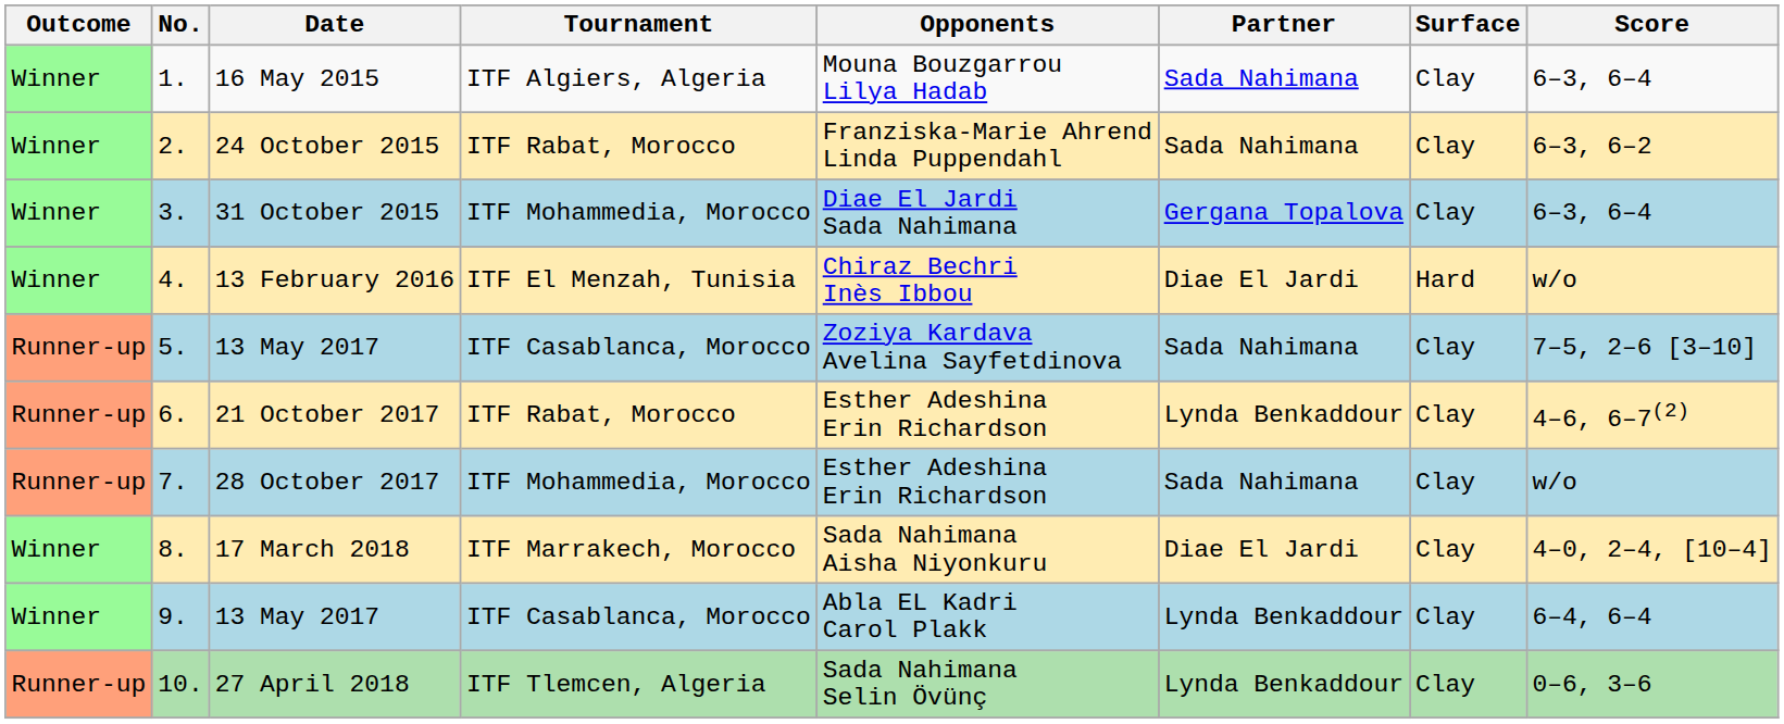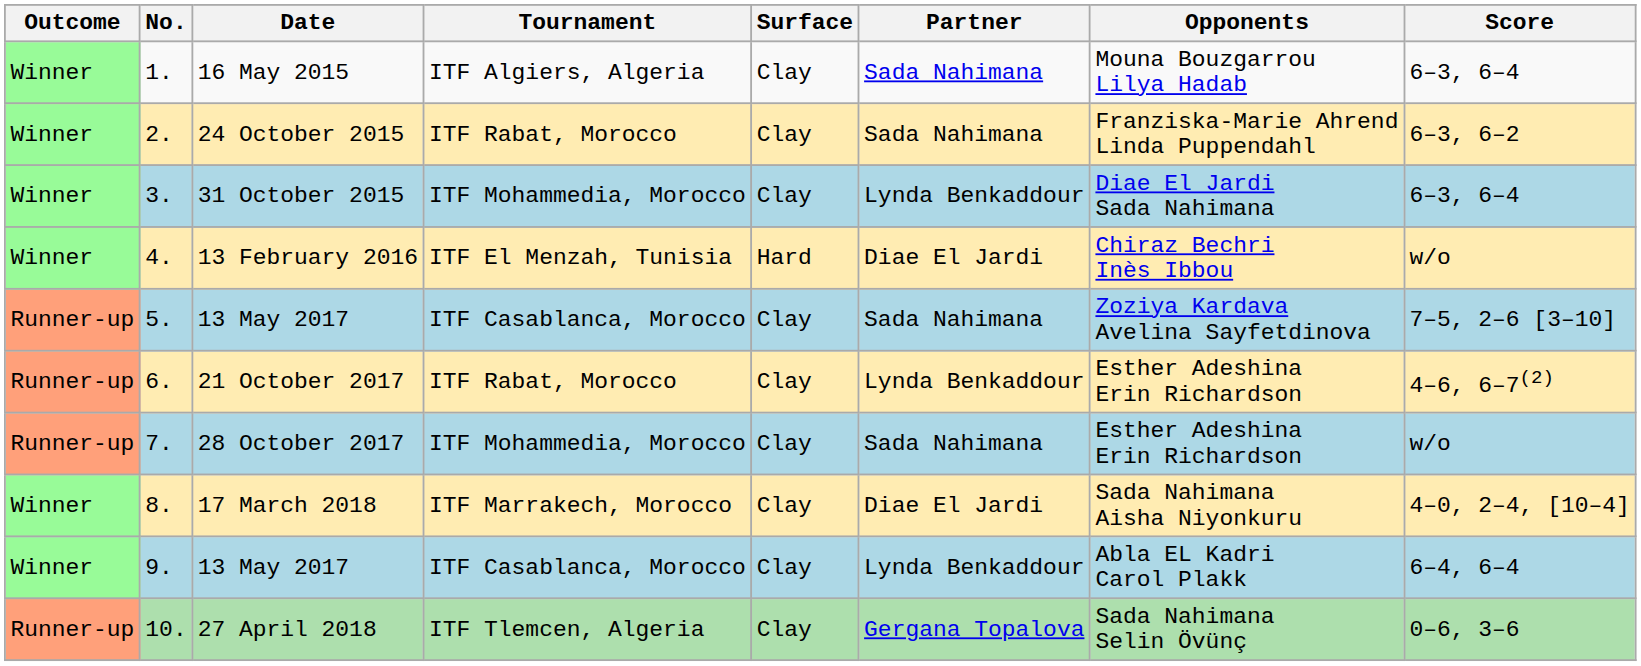columns swapped: Surface <-> Opponents
31 October 2015 | Partner: Gergana Topalova -> Lynda Benkaddour
27 April 2018 | Partner: Lynda Benkaddour -> Gergana Topalova
